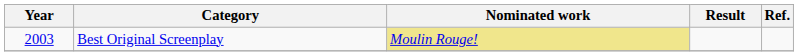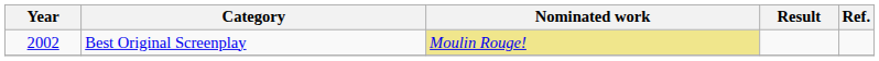Best Original Screenplay | Year: 2003 -> 2002
